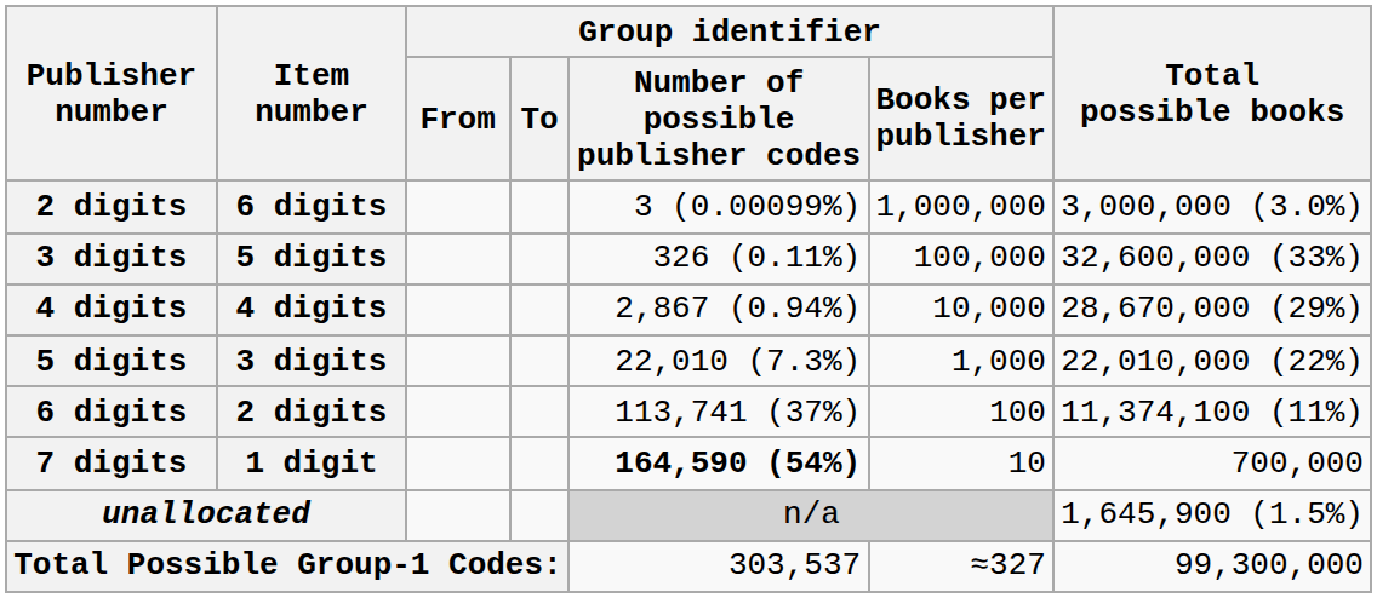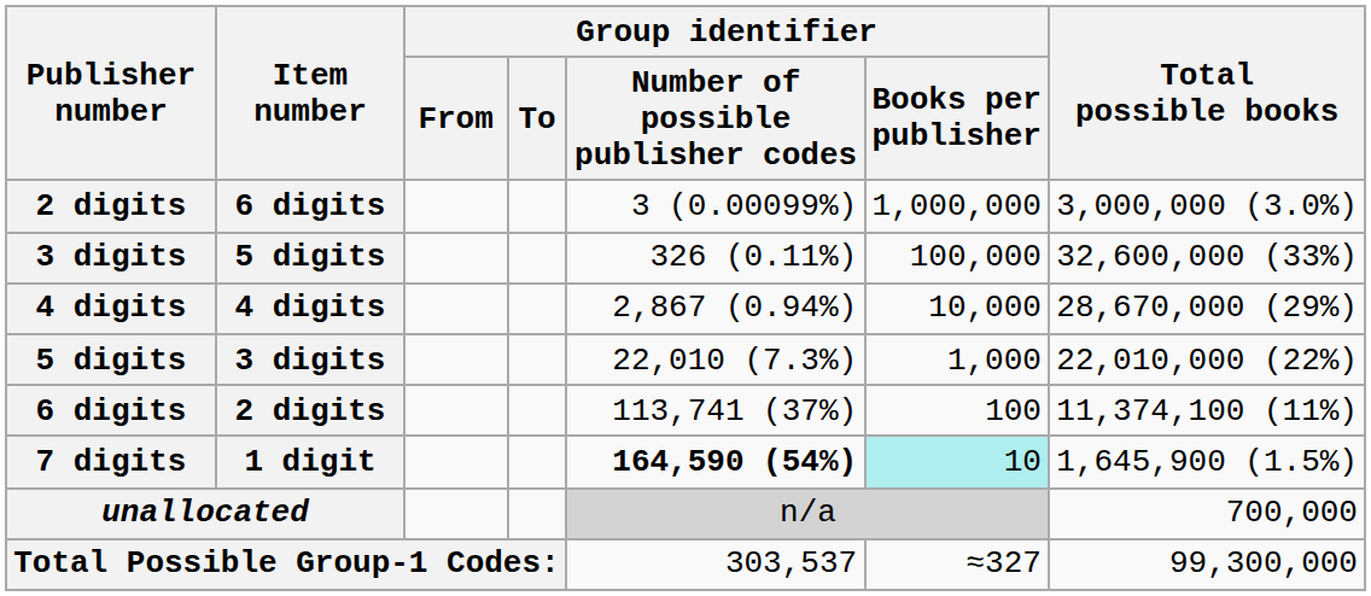7 digits | Group identifier / Books per publisher: no background -> paleturquoise background
7 digits | Total possible books: 700,000 -> 1,645,900 (1.5%)
unallocated | Total possible books: 1,645,900 (1.5%) -> 700,000
